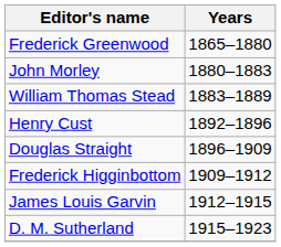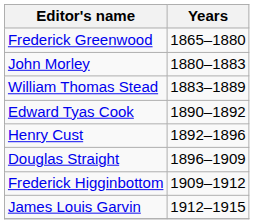+ row: Edward Tyas Cook | 1890–1892
- row: D. M. Sutherland | 1915–1923
